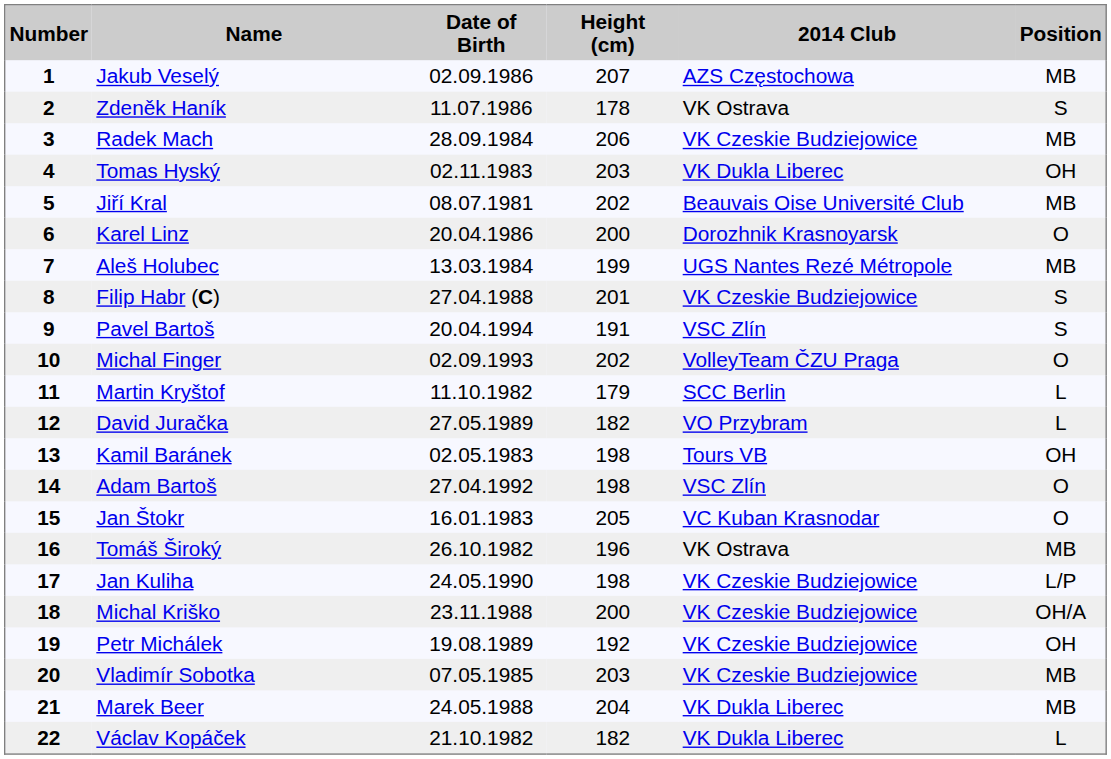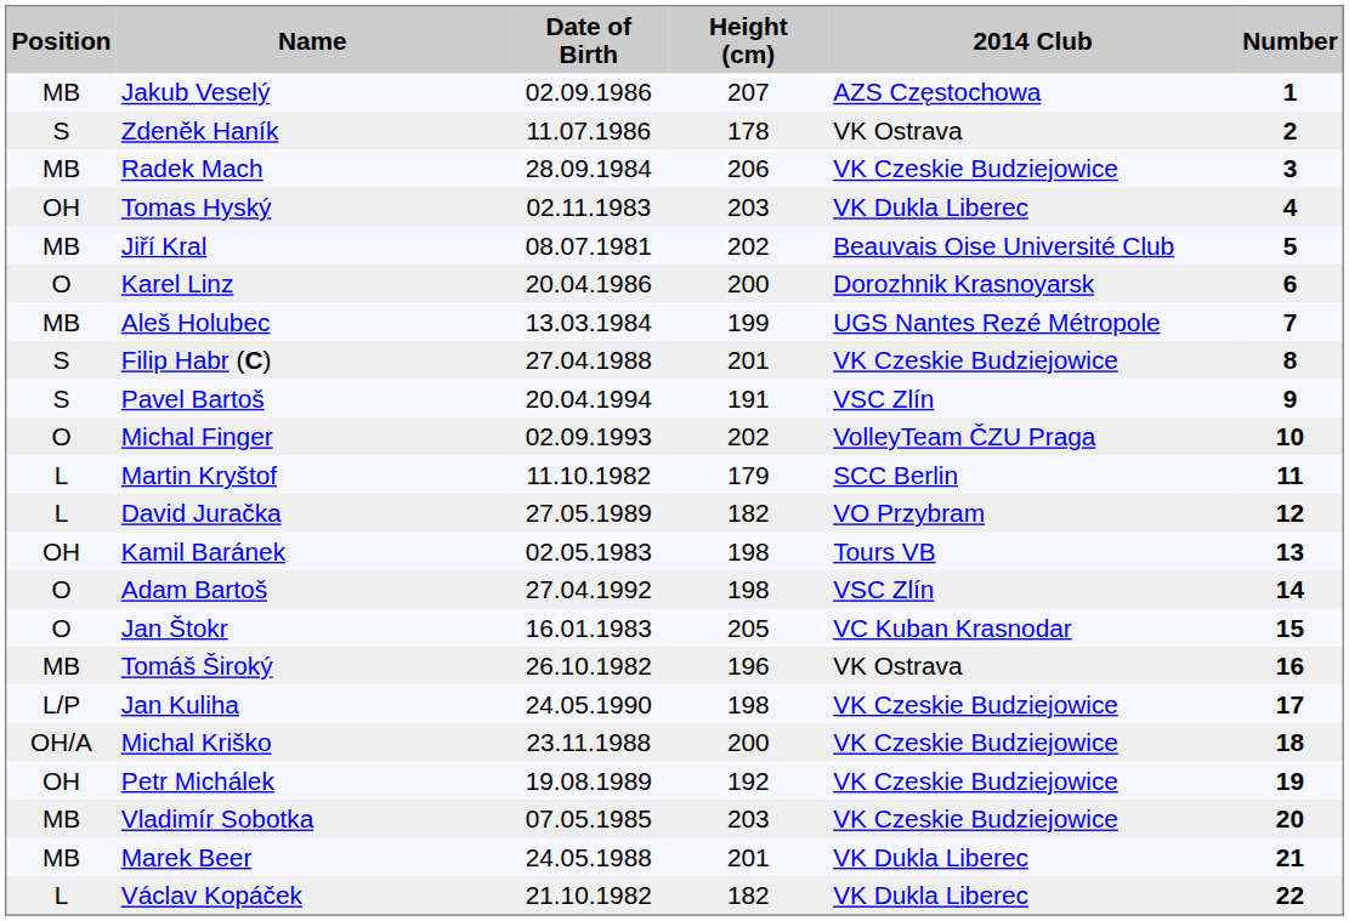columns swapped: Number <-> Position
Marek Beer | Height (cm): 204 -> 201
